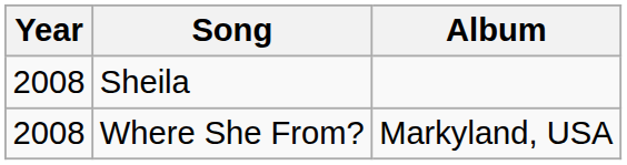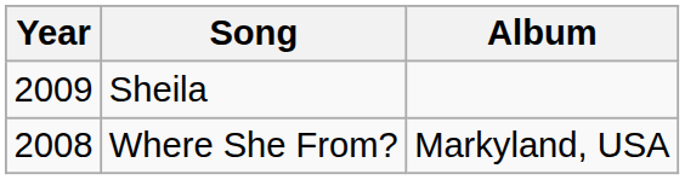Sheila | Year: 2008 -> 2009
